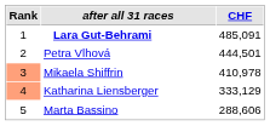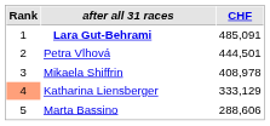Mikaela Shiffrin | Rank: lightsalmon background -> no background
Mikaela Shiffrin | CHF: 410,978 -> 408,978
